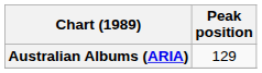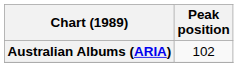Australian Albums (ARIA) | Peak position: 129 -> 102
